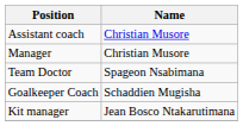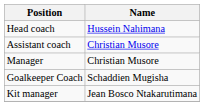+ row: Head coach | Hussein Nahimana
- row: Team Doctor | Spageon Nsabimana
